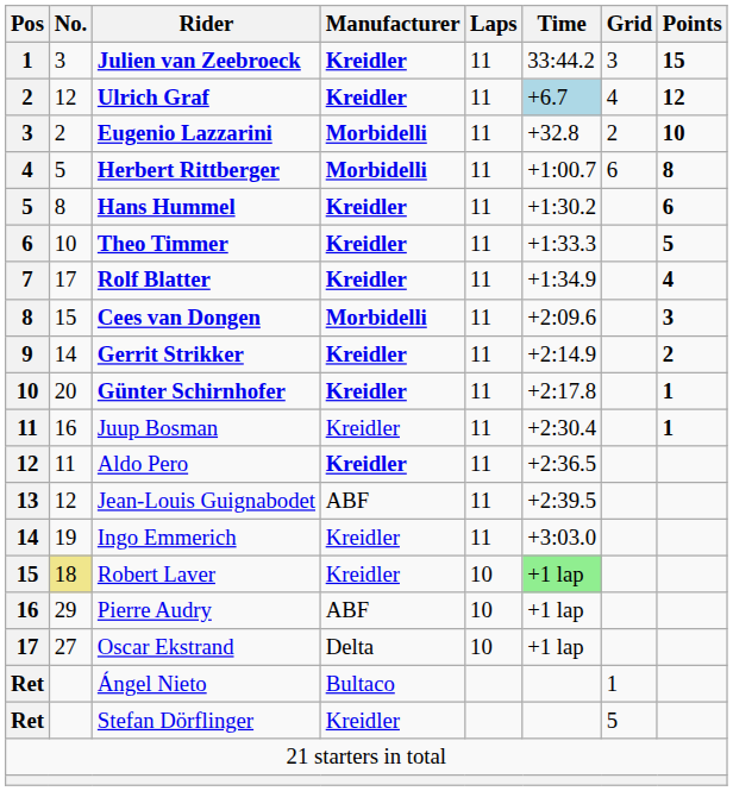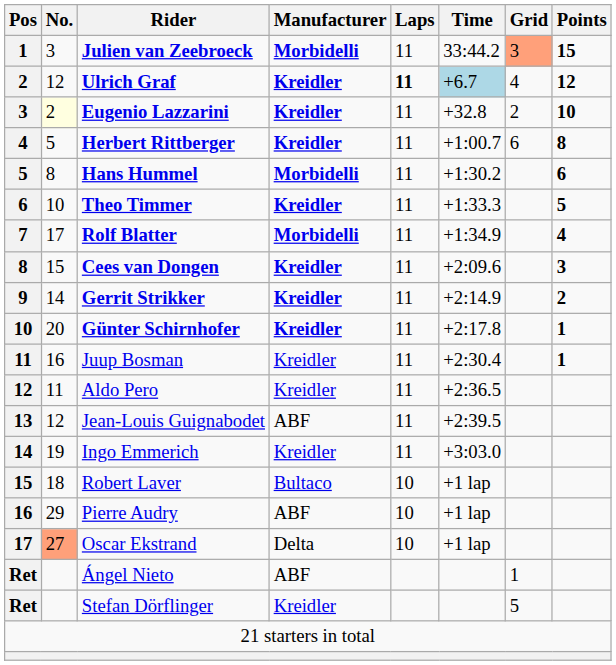Julien van Zeebroeck | Manufacturer: Kreidler -> Morbidelli
Julien van Zeebroeck | Grid: no background -> lightsalmon background
Ulrich Graf | Laps: normal -> bold
Eugenio Lazzarini | No.: no background -> lightyellow background
Eugenio Lazzarini | Manufacturer: Morbidelli -> Kreidler
Herbert Rittberger | Manufacturer: Morbidelli -> Kreidler
Hans Hummel | Manufacturer: Kreidler -> Morbidelli
Rolf Blatter | Manufacturer: Kreidler -> Morbidelli
Cees van Dongen | Manufacturer: Morbidelli -> Kreidler
Aldo Pero | Manufacturer: bold -> normal
Robert Laver | No.: khaki background -> no background
Robert Laver | Manufacturer: Kreidler -> Bultaco
Robert Laver | Time: lightgreen background -> no background
Oscar Ekstrand | No.: no background -> lightsalmon background
Ángel Nieto | Manufacturer: Bultaco -> ABF
